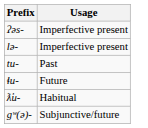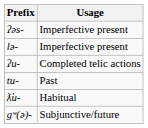+ row: ʔu- | Completed telic actions
- row: ɬu- | Future
